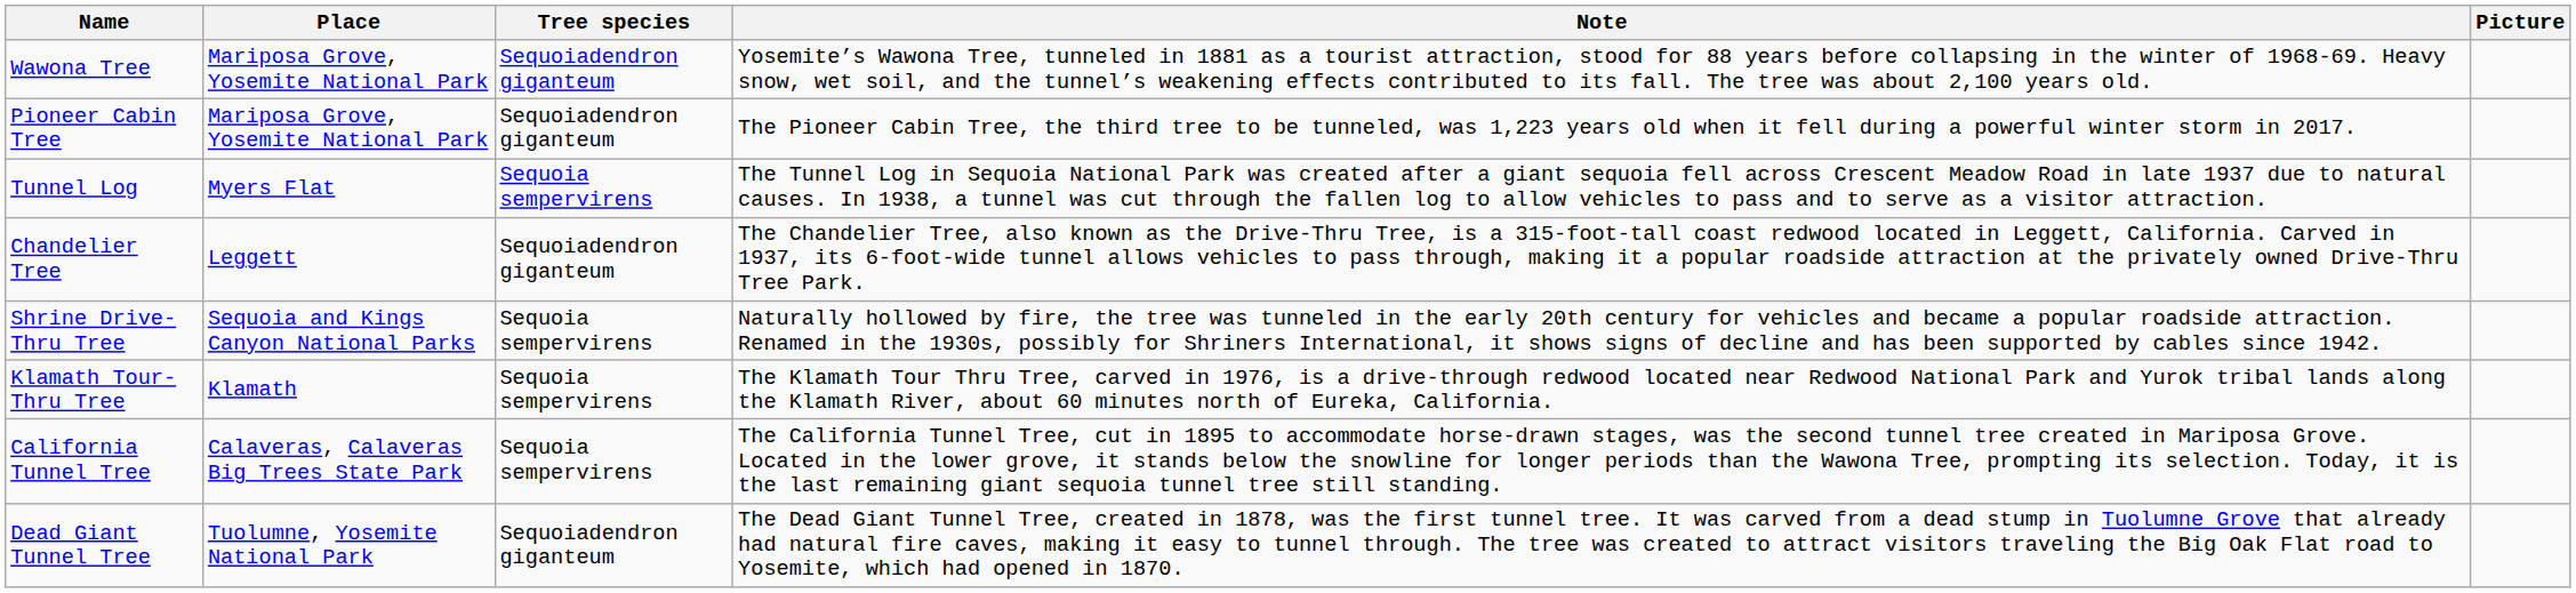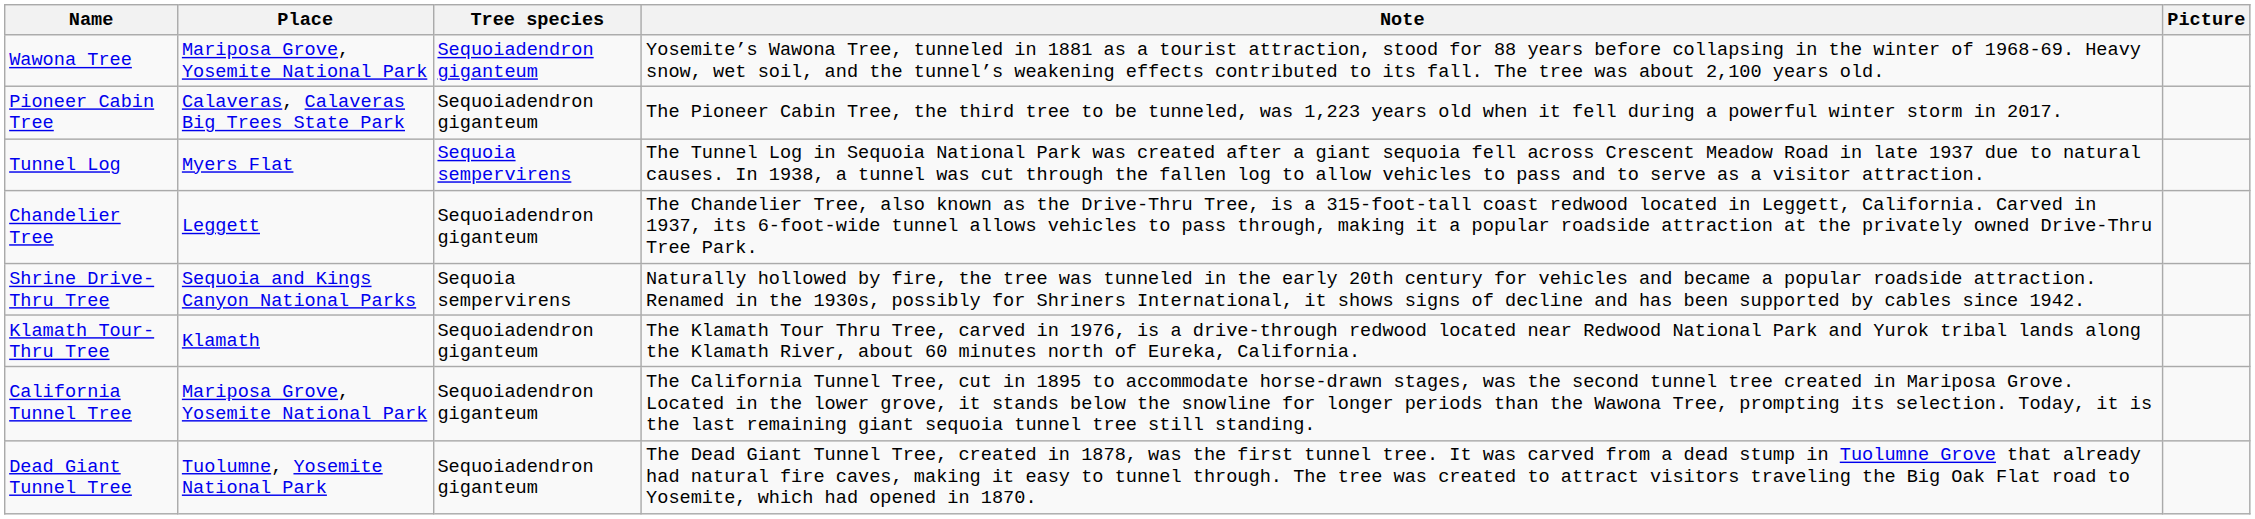Pioneer Cabin Tree | Place: Mariposa Grove, Yosemite National Park -> Calaveras, Calaveras Big Trees State Park
Klamath Tour-Thru Tree | Tree species: Sequoia sempervirens -> Sequoiadendron giganteum
California Tunnel Tree | Place: Calaveras, Calaveras Big Trees State Park -> Mariposa Grove, Yosemite National Park
California Tunnel Tree | Tree species: Sequoia sempervirens -> Sequoiadendron giganteum
